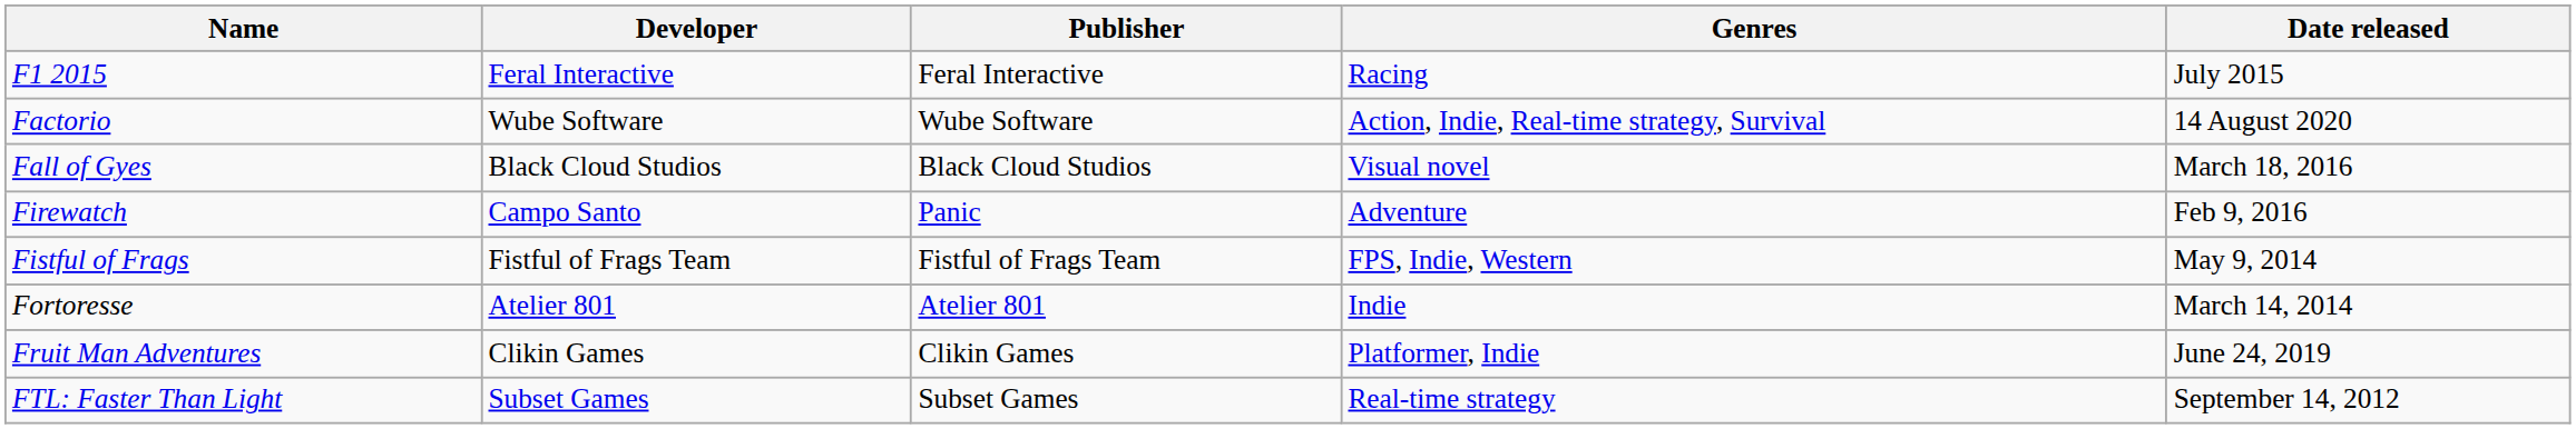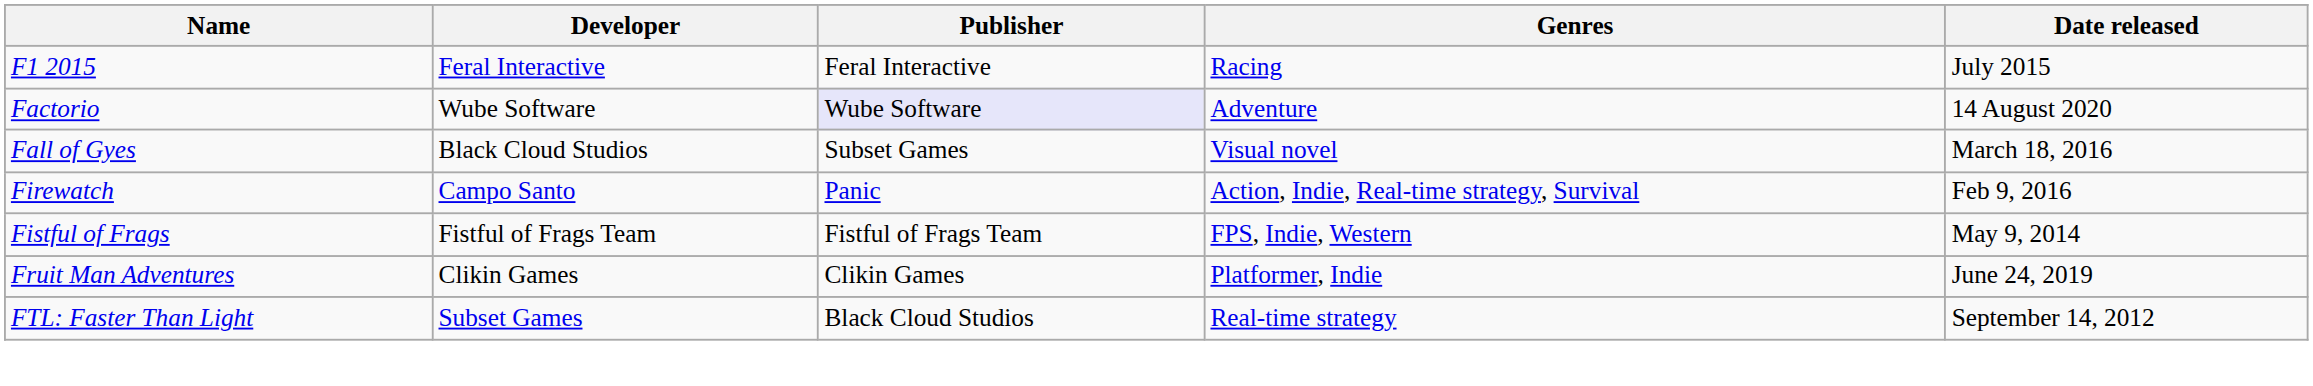Factorio | Publisher: no background -> lavender background
Factorio | Genres: Action, Indie, Real-time strategy, Survival -> Adventure
Fall of Gyes | Publisher: Black Cloud Studios -> Subset Games
Firewatch | Genres: Adventure -> Action, Indie, Real-time strategy, Survival
- row: Fortoresse | Atelier 801 | Atelier 801 | Indie | March 14, 2014
FTL: Faster Than Light | Publisher: Subset Games -> Black Cloud Studios
